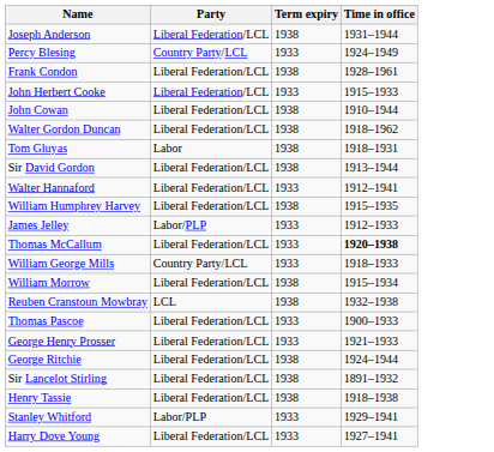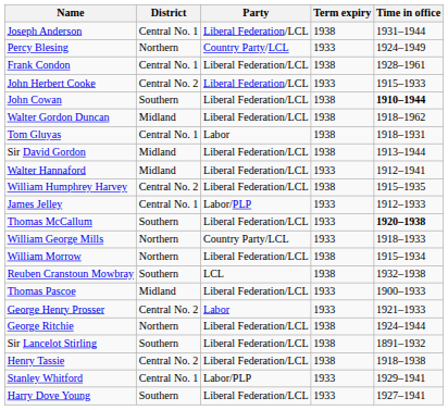+ column: District | Central No. 1 | Northern | Central No. 1 | Central No. 2 | Southern | Midland | Central No. 1 | Midland | Midland | Central No. 2 | Central No. 1 | Southern | Northern | Northern | Southern | Midland | Central No. 2 | Northern | Southern | Central No. 2 | Central No. 1 | Southern
John Cowan | Time in office: normal -> bold
George Henry Prosser | Party: Liberal Federation/LCL -> Labor
